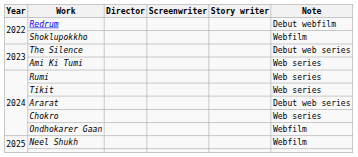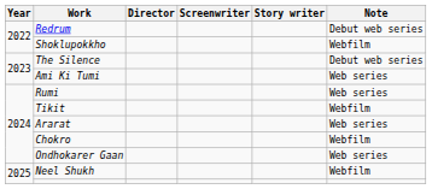Redrum | Note: Debut webfilm -> Debut web series
Tikit | Note: Web series -> Webfilm
Ararat | Note: Debut web series -> Web series
Chokro | Note: Web series -> Webfilm
Ondhokarer Gaan | Note: Webfilm -> Web series
